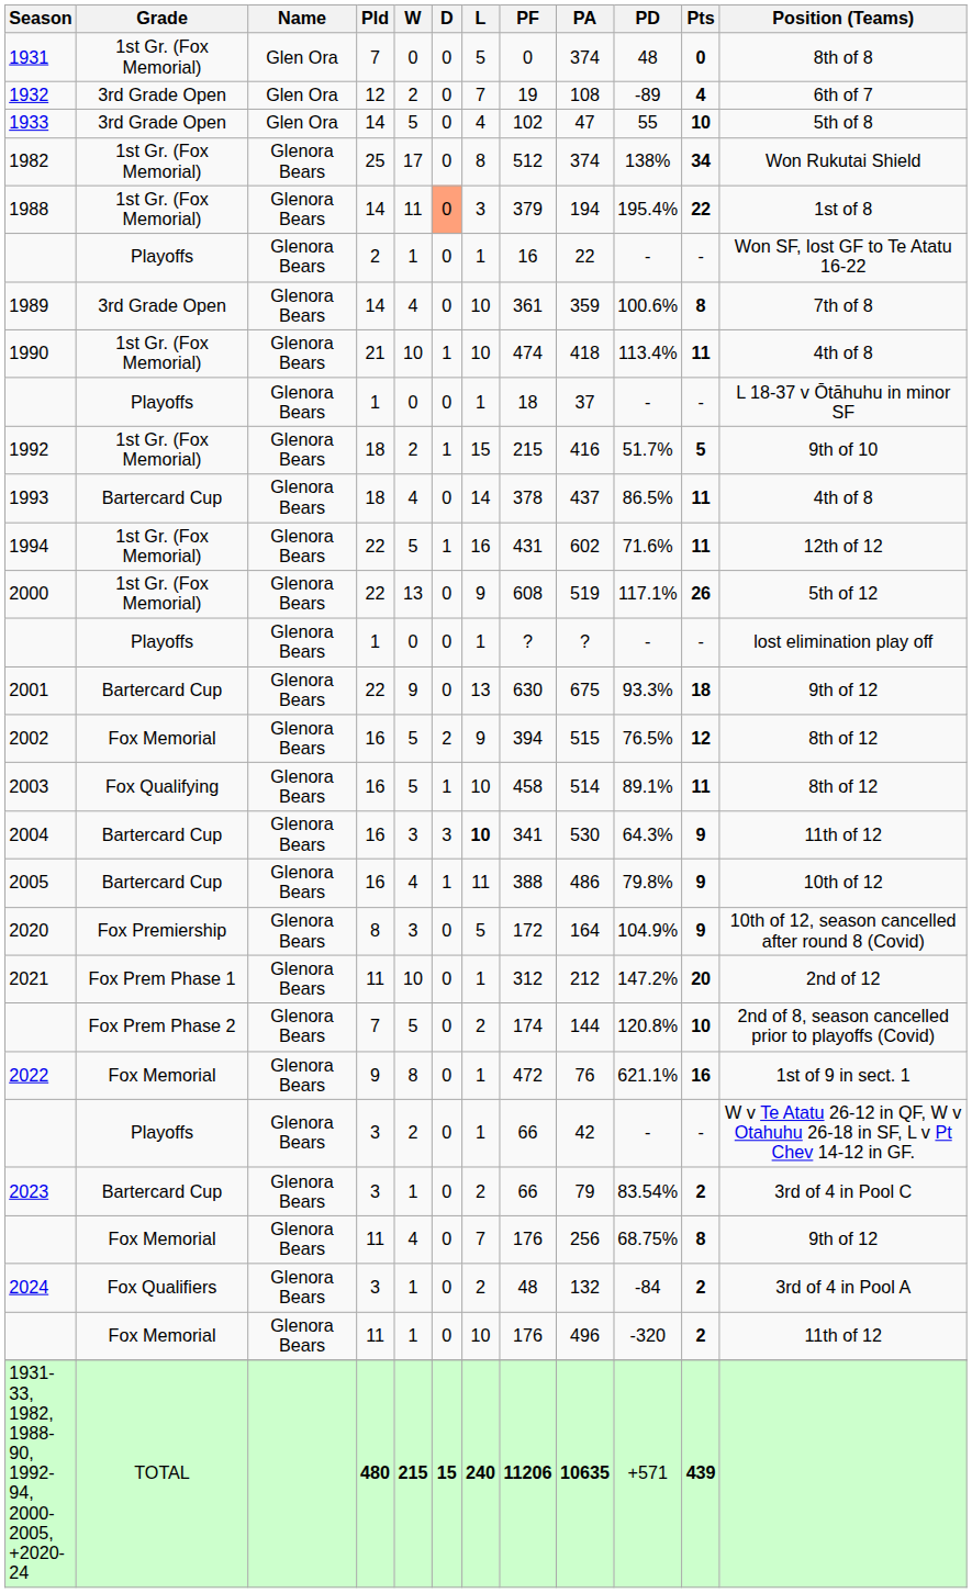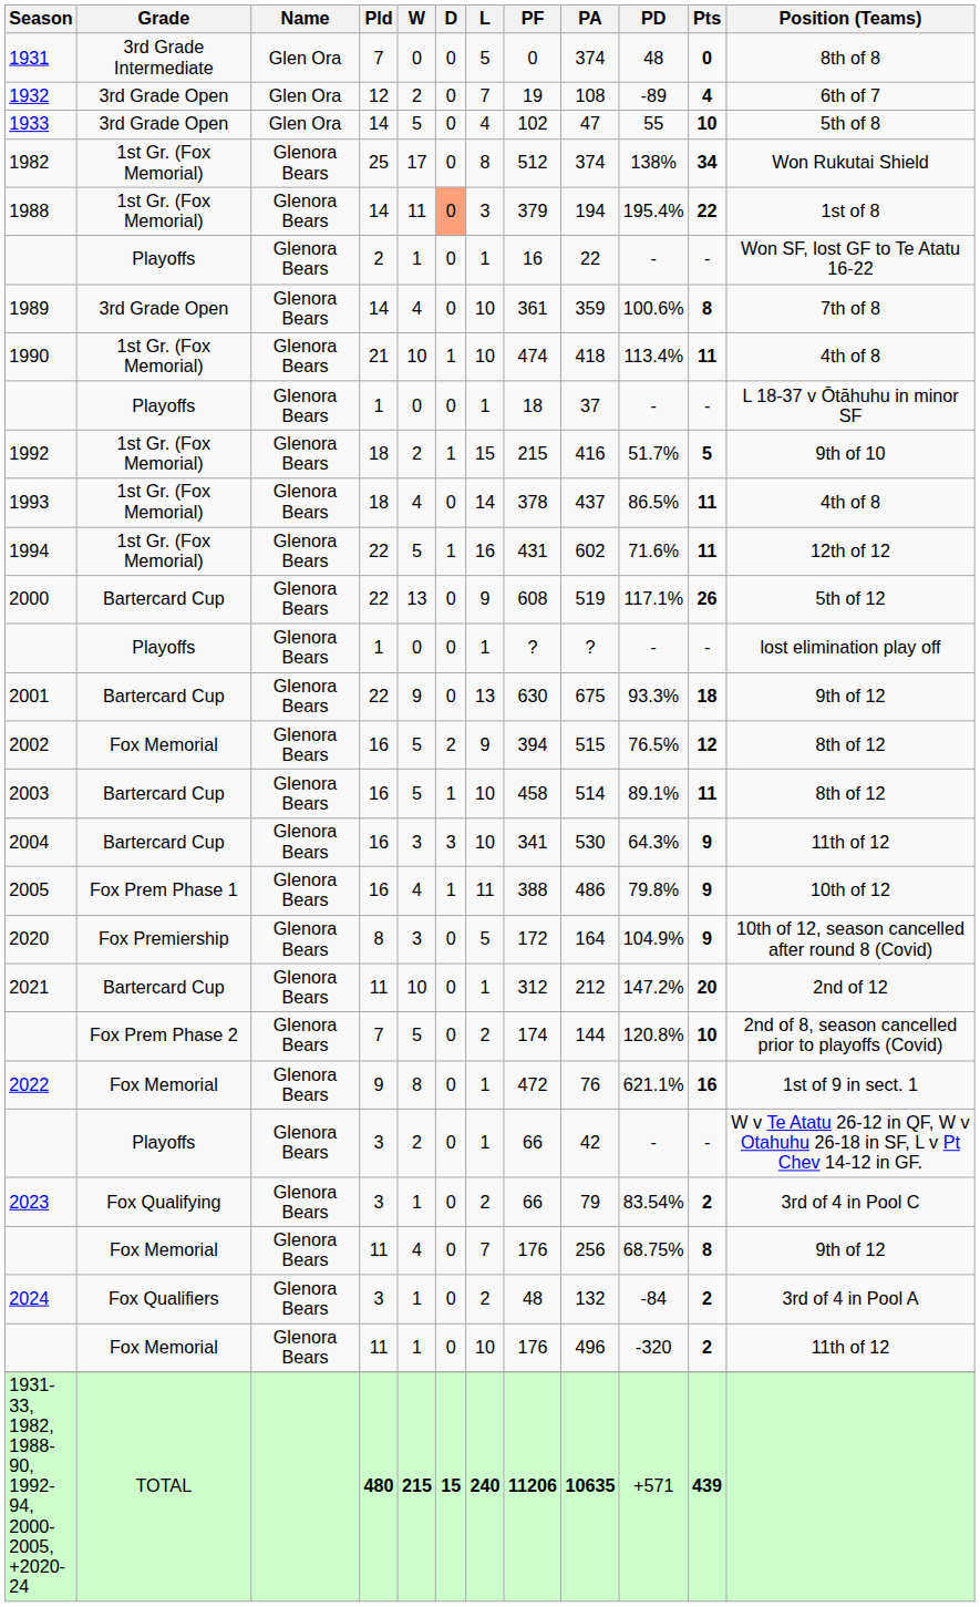1931 | Grade: 1st Gr. (Fox Memorial) -> 3rd Grade Intermediate
1993 | Grade: Bartercard Cup -> 1st Gr. (Fox Memorial)
2000 | Grade: 1st Gr. (Fox Memorial) -> Bartercard Cup
2003 | Grade: Fox Qualifying -> Bartercard Cup
2004 | L: bold -> normal
2005 | Grade: Bartercard Cup -> Fox Prem Phase 1
2021 | Grade: Fox Prem Phase 1 -> Bartercard Cup
2023 | Grade: Bartercard Cup -> Fox Qualifying
